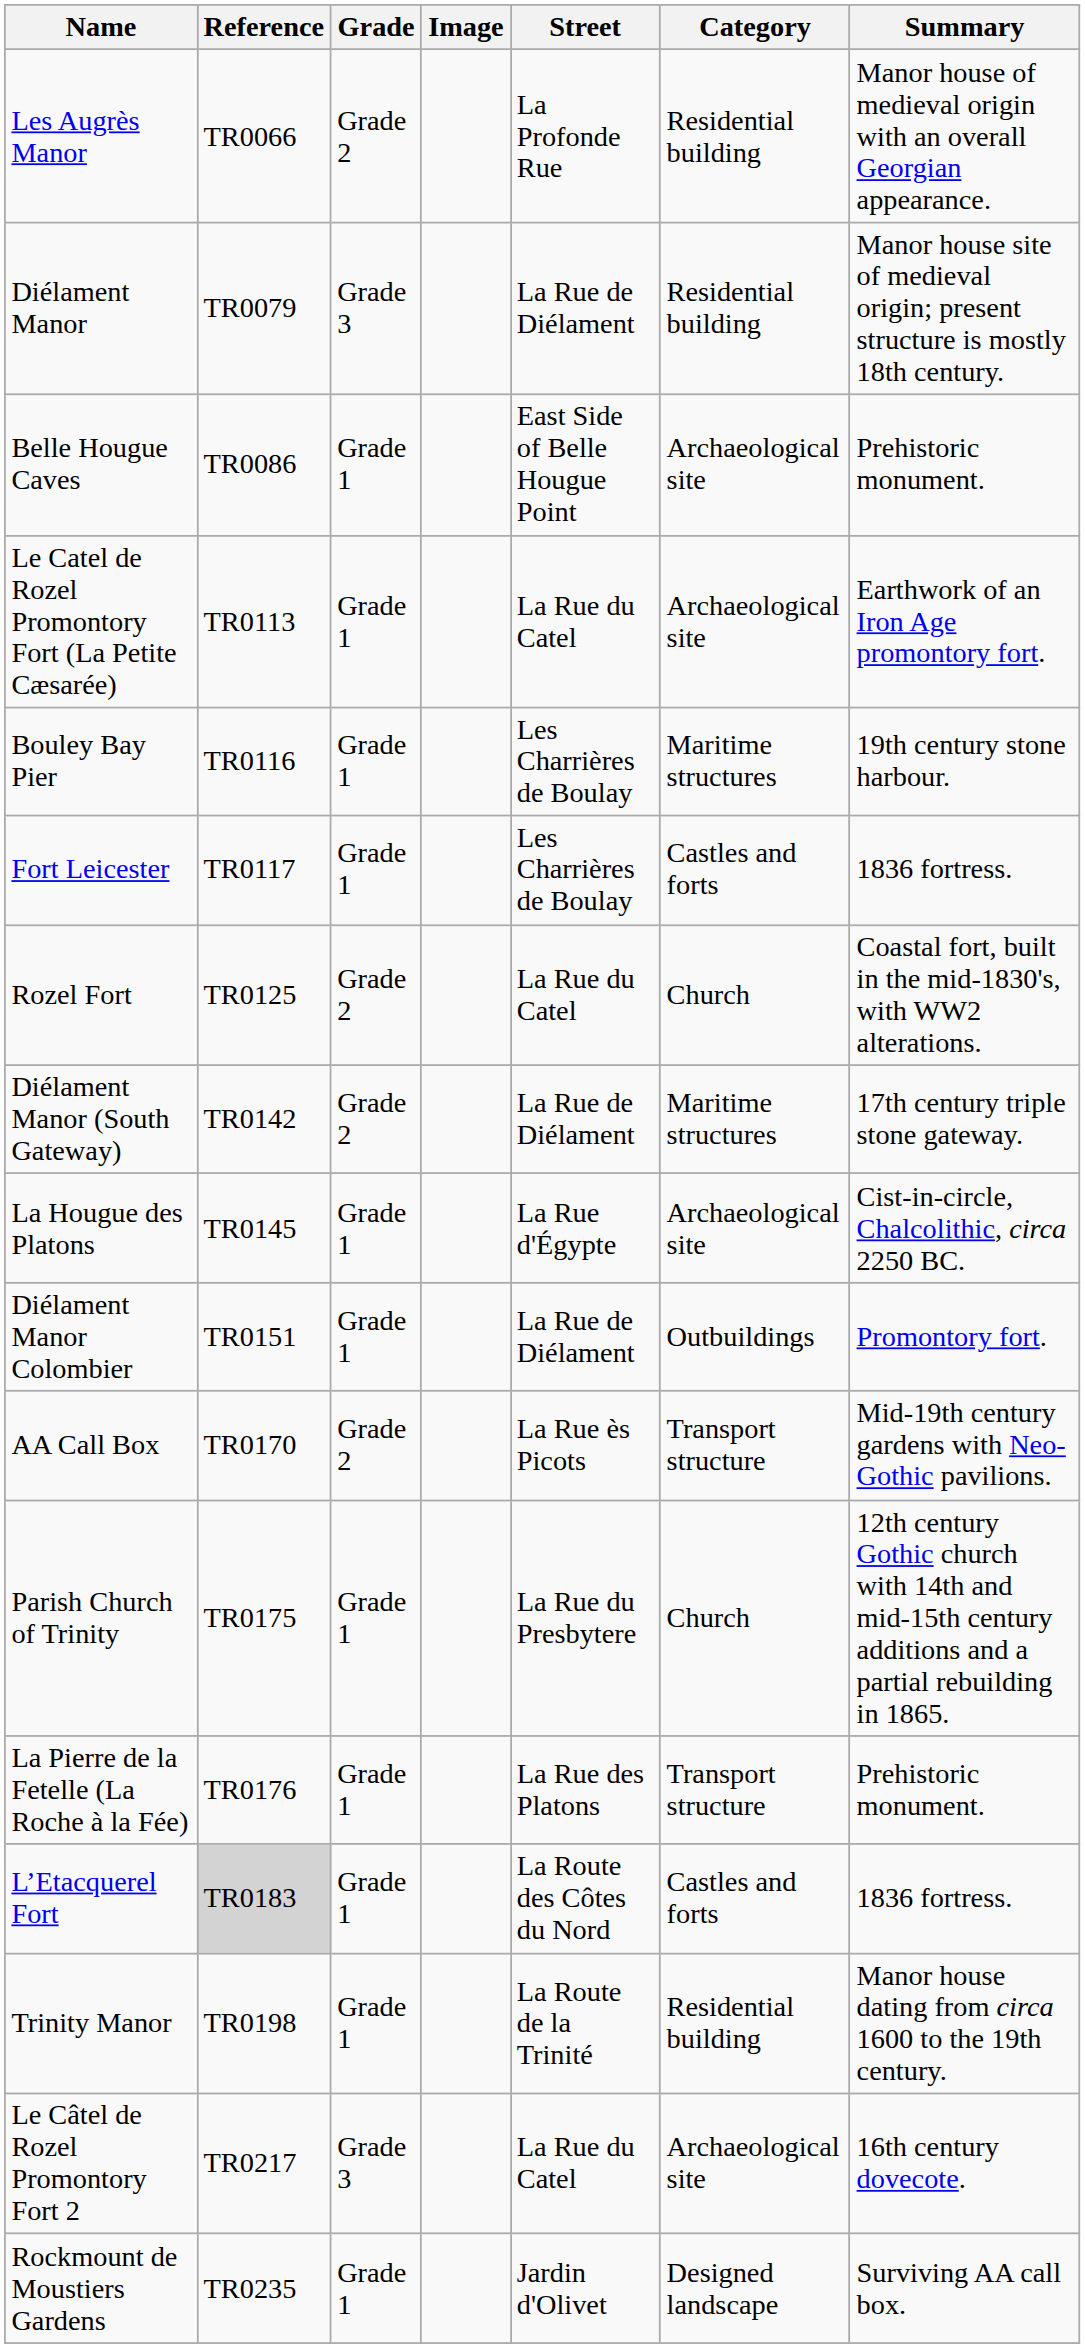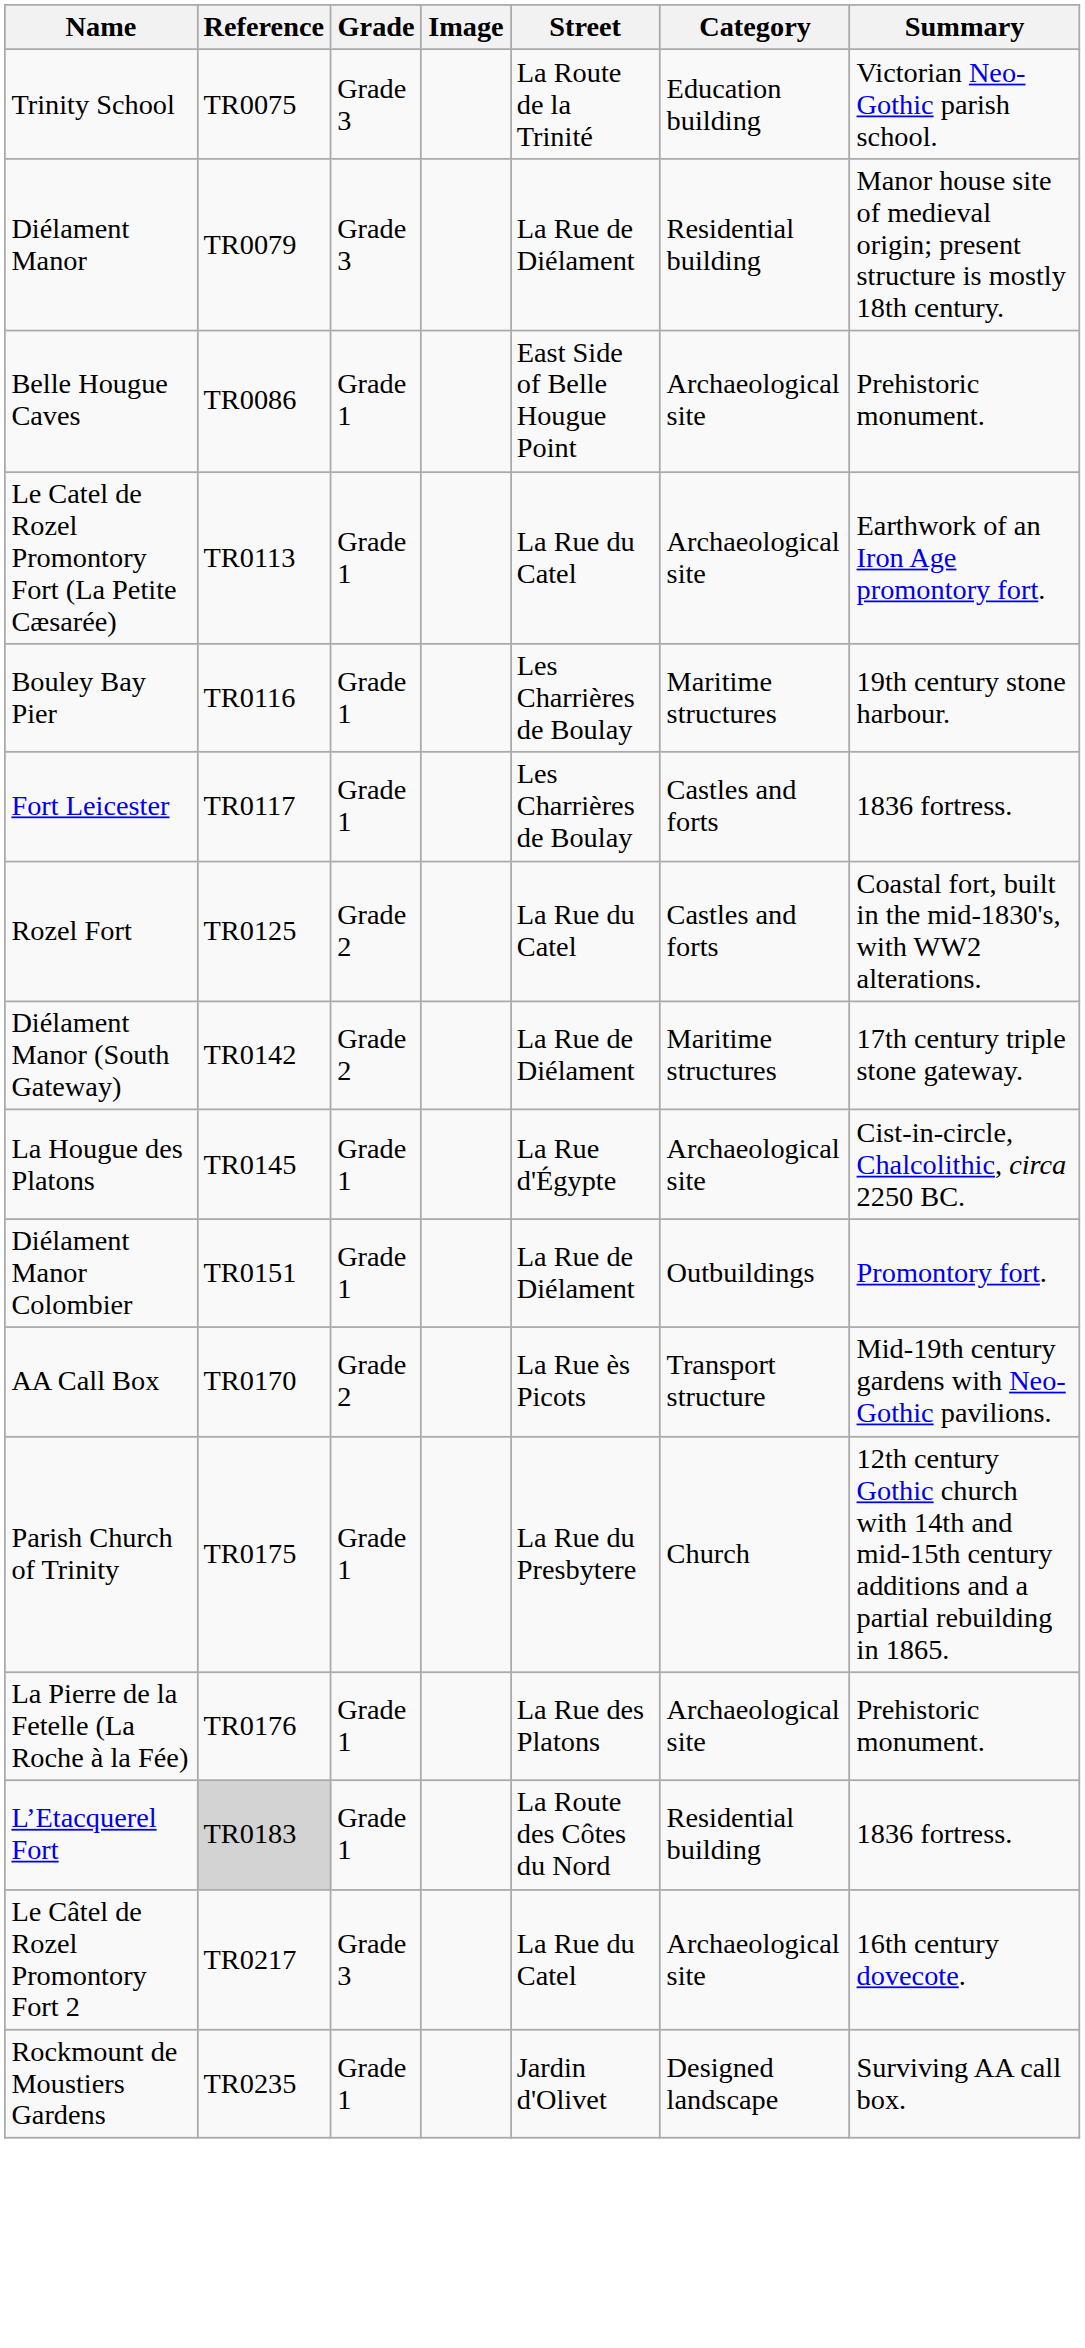- row: Les Augrès Manor | TR0066 | Grade 2 | La Profonde Rue | Residential building | Manor house of medieval origin with an overall Georgian appearance.
+ row: Trinity School | TR0075 | Grade 3 | La Route de la Trinité | Education building | Victorian Neo-Gothic parish school.
Rozel Fort | Category: Church -> Castles and forts
La Pierre de la Fetelle (La Roche à la Fée) | Category: Transport structure -> Archaeological site
L’Etacquerel Fort | Category: Castles and forts -> Residential building
- row: Trinity Manor | TR0198 | Grade 1 | La Route de la Trinité | Residential building | Manor house dating from circa 1600 to the 19th century.
